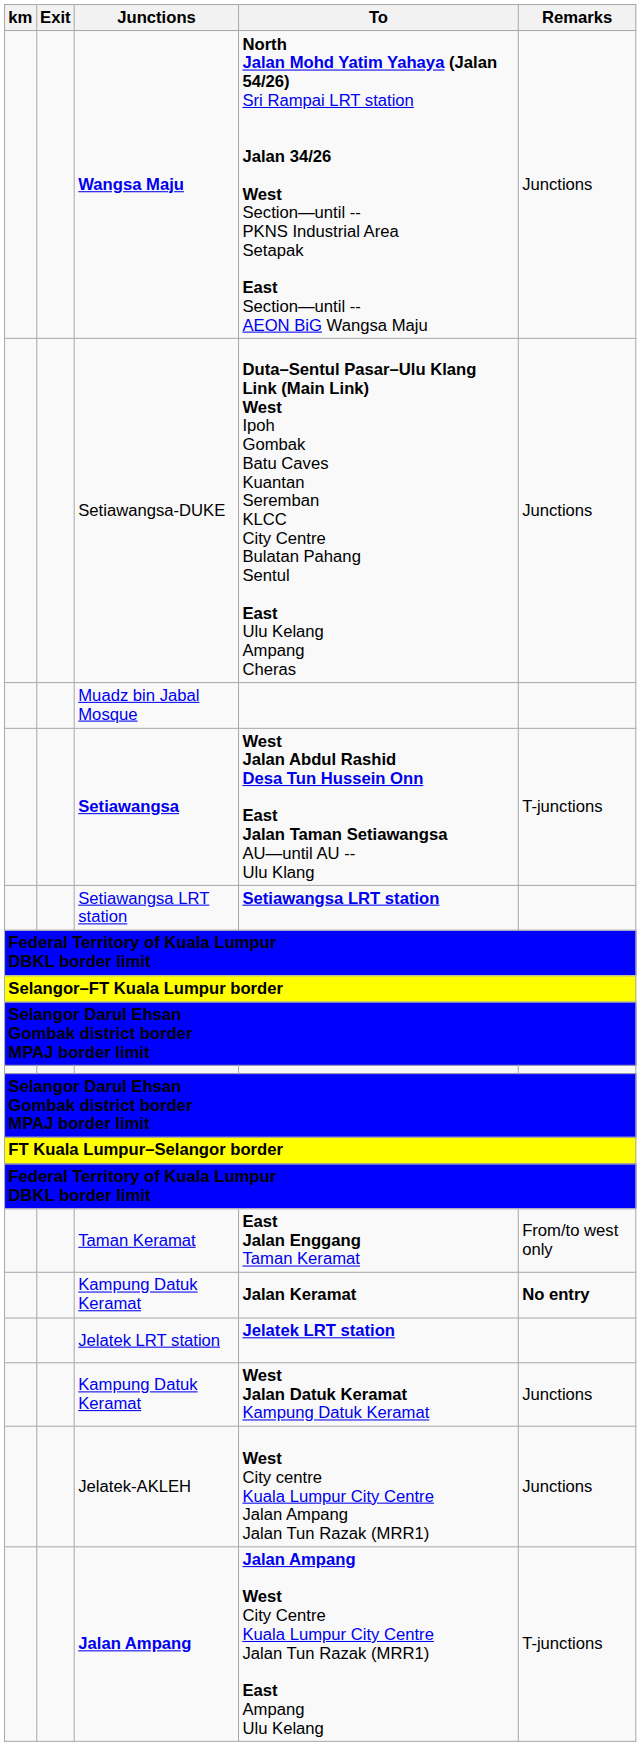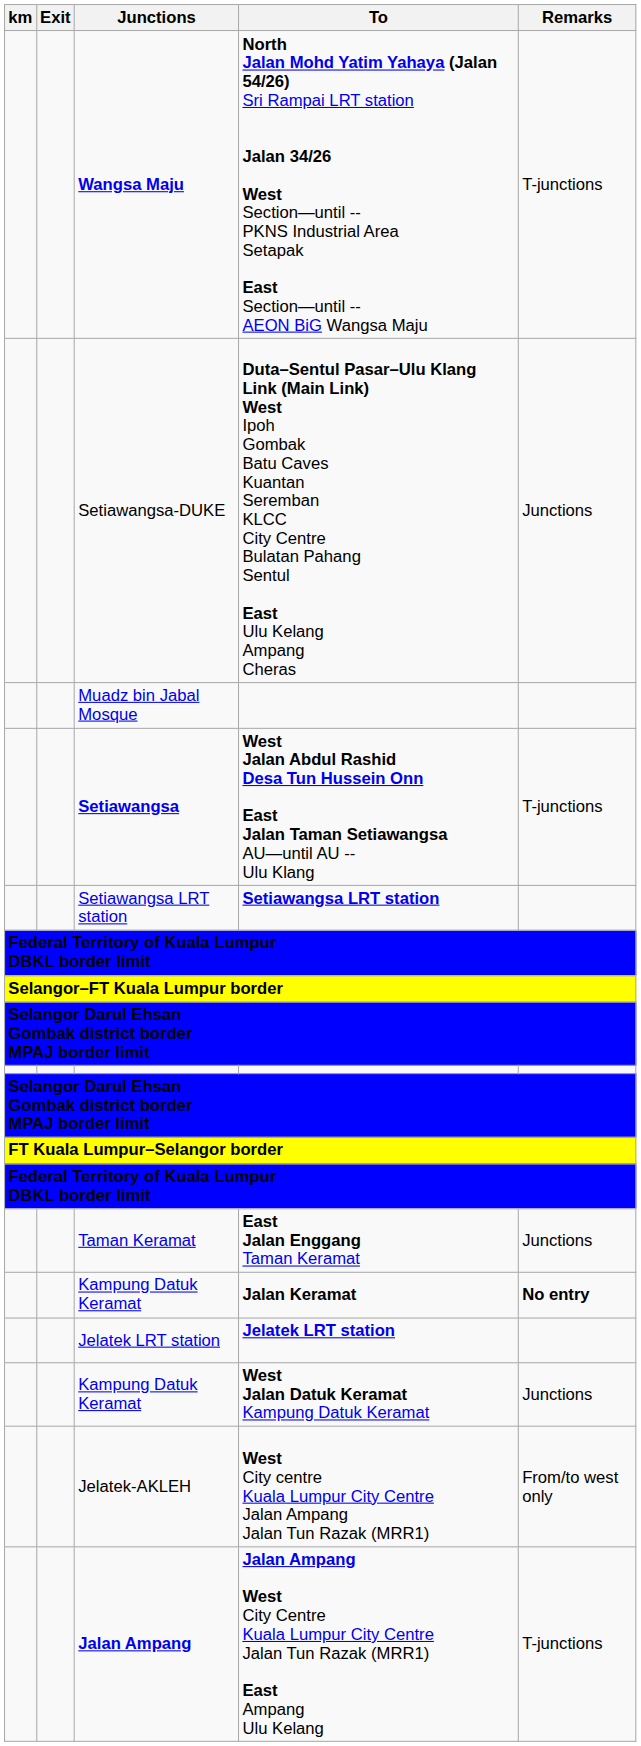Wangsa Maju | Remarks: Junctions -> T-junctions
Taman Keramat | Remarks: From/to west only -> Junctions
Jelatek-AKLEH | Remarks: Junctions -> From/to west only
